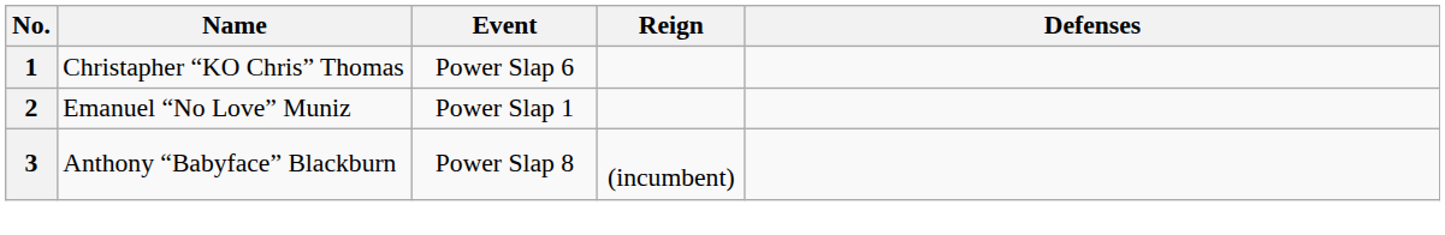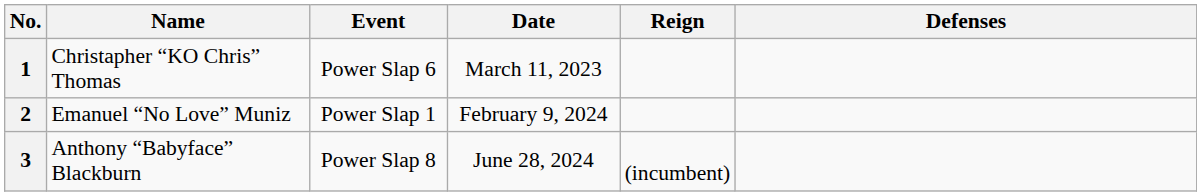+ column: Date | March 11, 2023 | February 9, 2024 | June 28, 2024
